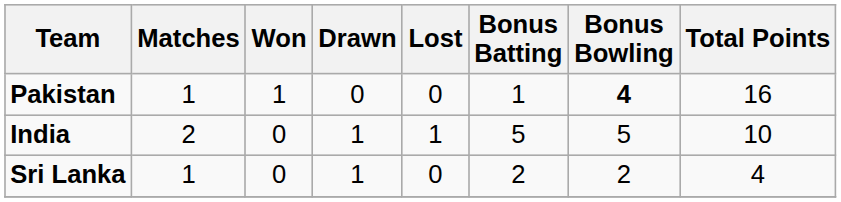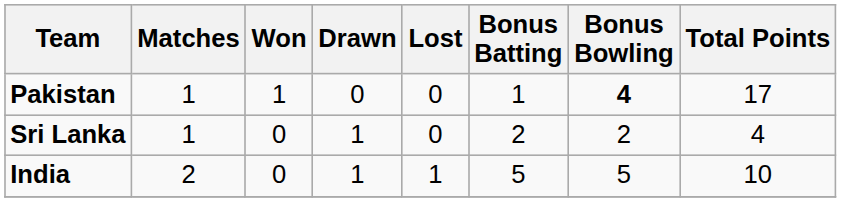Pakistan | Total Points: 16 -> 17
rows swapped: India <-> Sri Lanka
